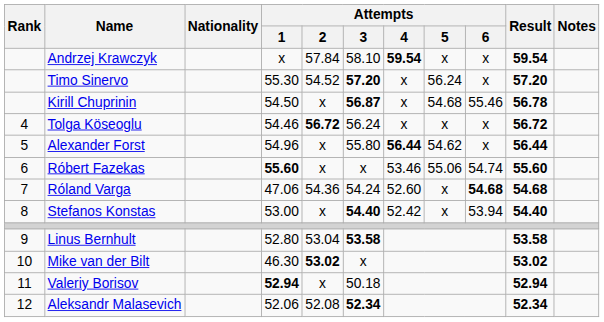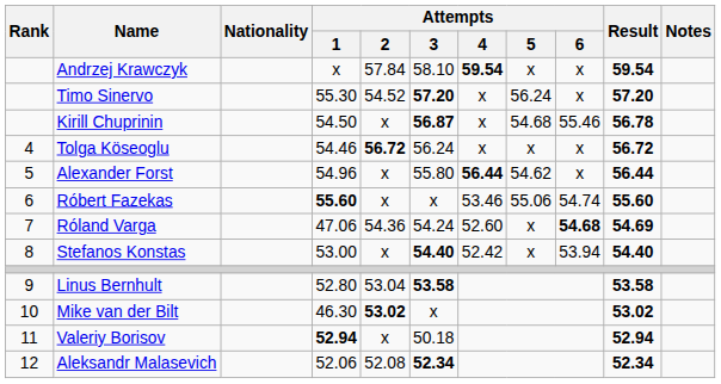Róland Varga | Result: 54.68 -> 54.69
